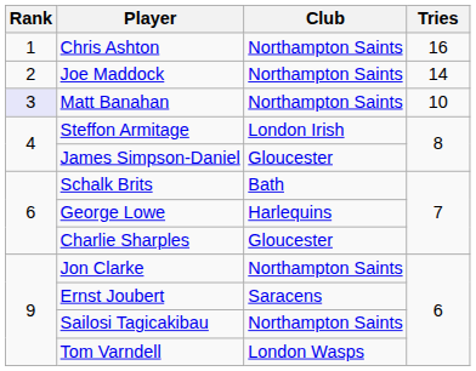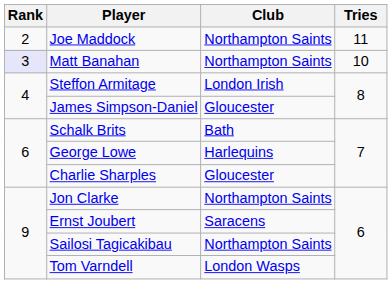- row: 1 | Chris Ashton | Northampton Saints | 16
Joe Maddock | Tries: 14 -> 11
